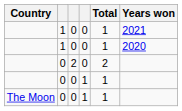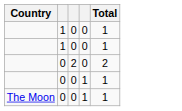- column: Years won | 2021 | 2020
